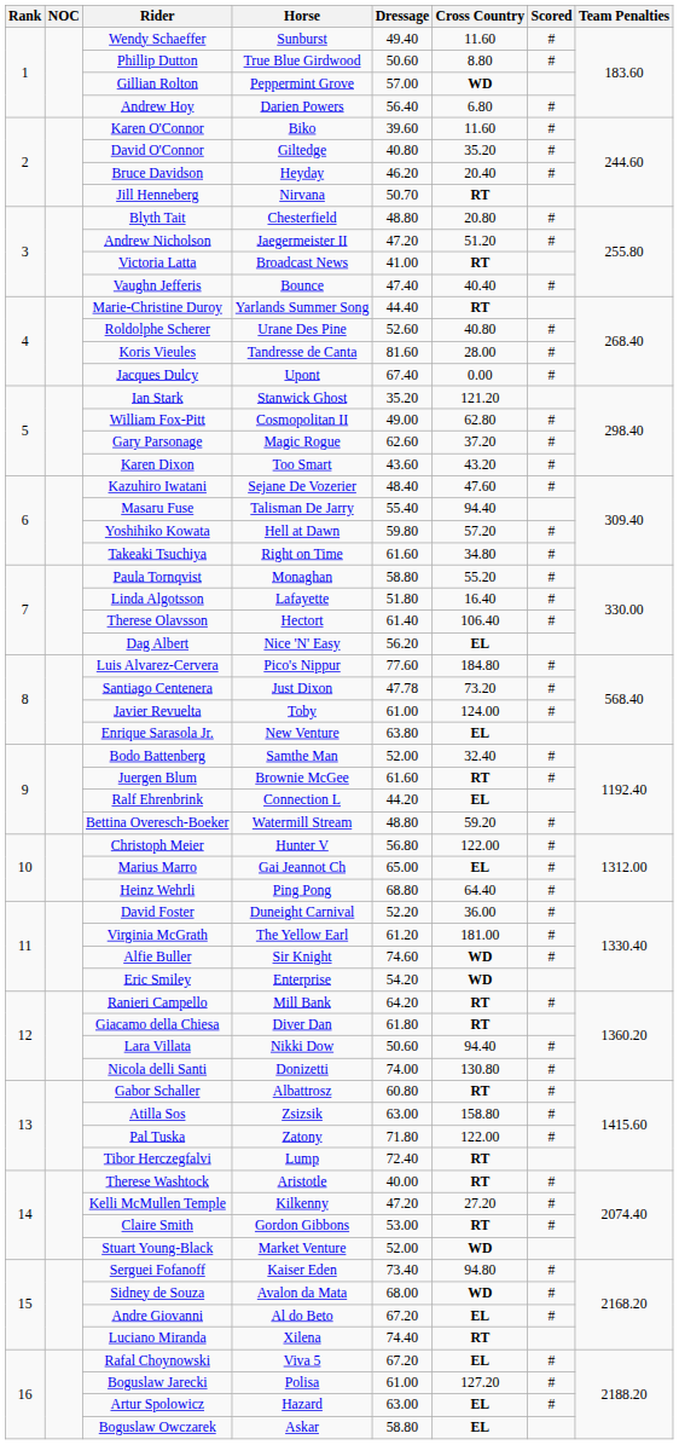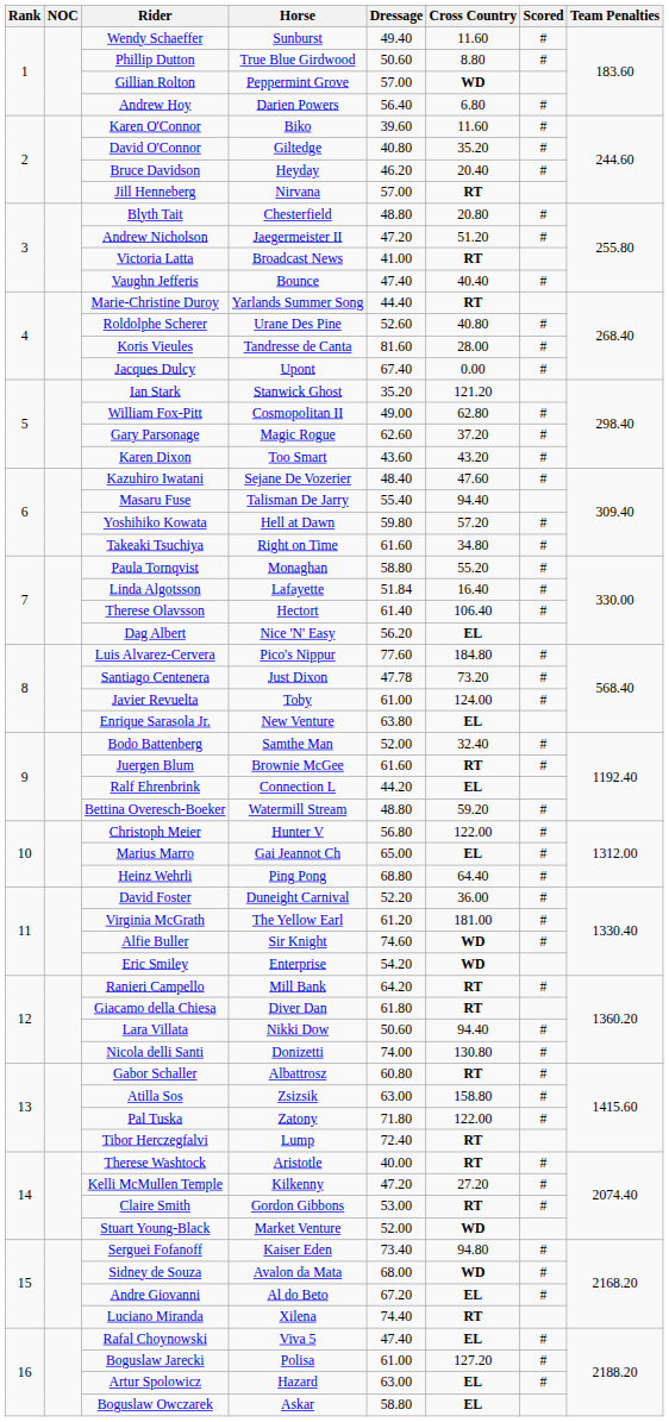Jill Henneberg | Dressage: 50.70 -> 57.00
Linda Algotsson | Dressage: 51.80 -> 51.84
Rafal Choynowski | Dressage: 67.20 -> 47.40
